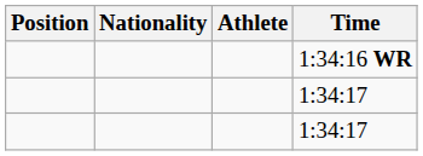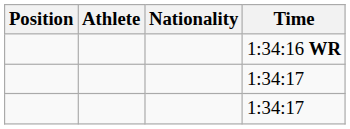columns swapped: Athlete <-> Nationality
